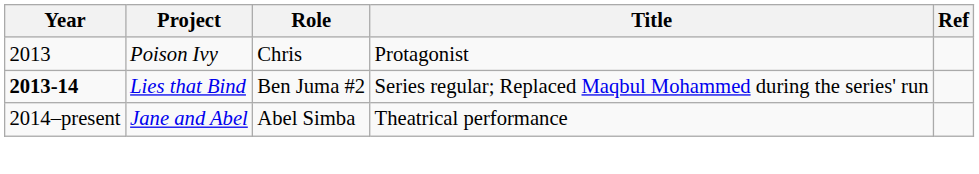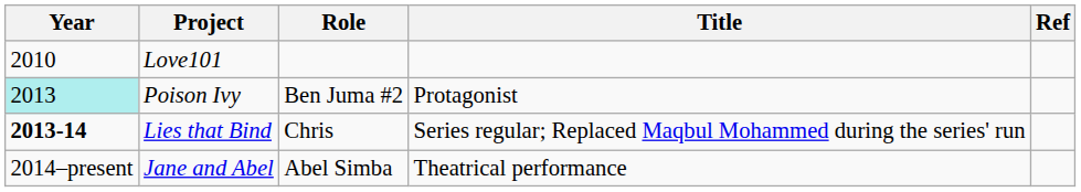+ row: 2010 | Love101
Poison Ivy | Year: no background -> paleturquoise background
Poison Ivy | Role: Chris -> Ben Juma #2
Lies that Bind | Role: Ben Juma #2 -> Chris
